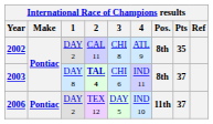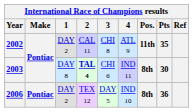2002 | Pos.: 8th -> 11th
2003 | Pts: 37 -> 30
2006 | Pos.: 11th -> 8th
2006 | Pts: 37 -> 36
